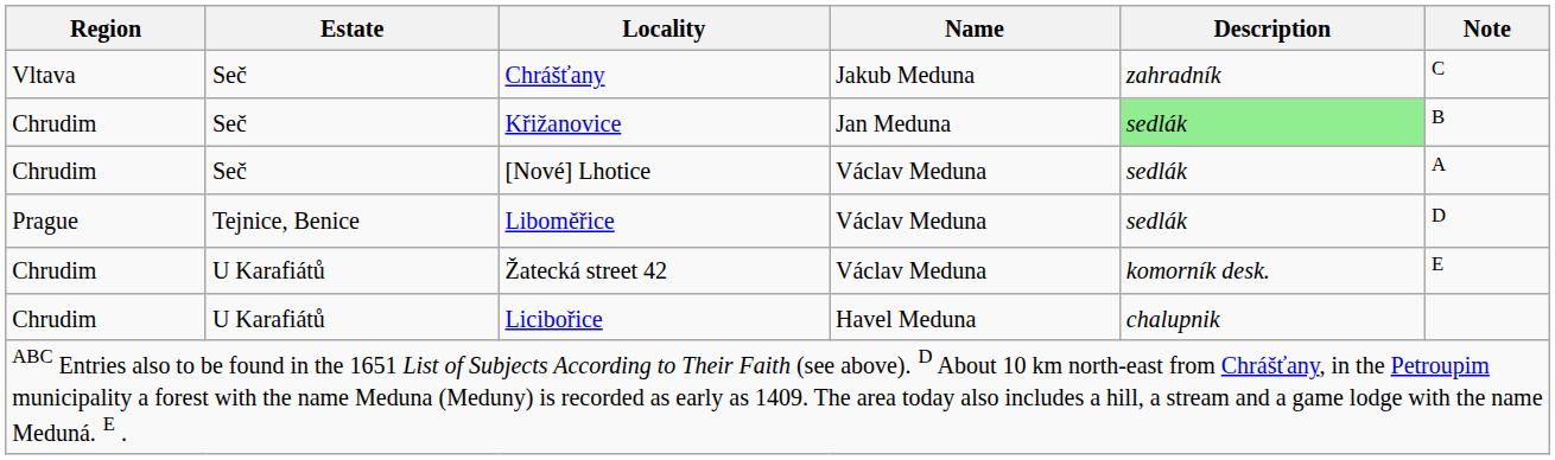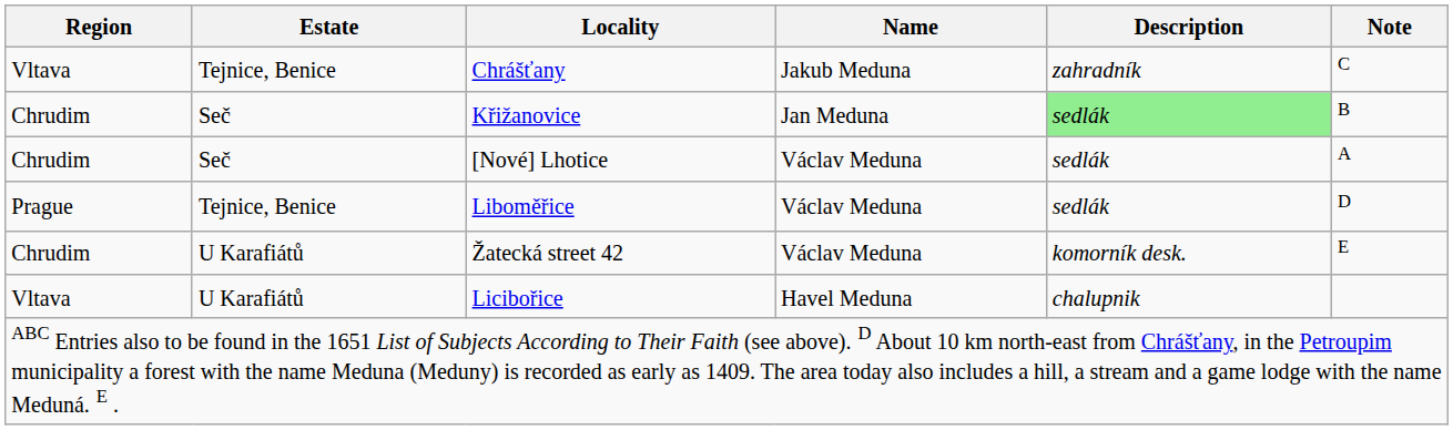Chrášťany | Estate: Seč -> Tejnice, Benice
Licibořice | Region: Chrudim -> Vltava
